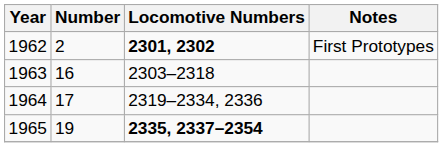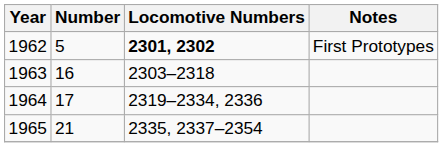1962 | Number: 2 -> 5
1965 | Number: 19 -> 21
1965 | Locomotive Numbers: bold -> normal
